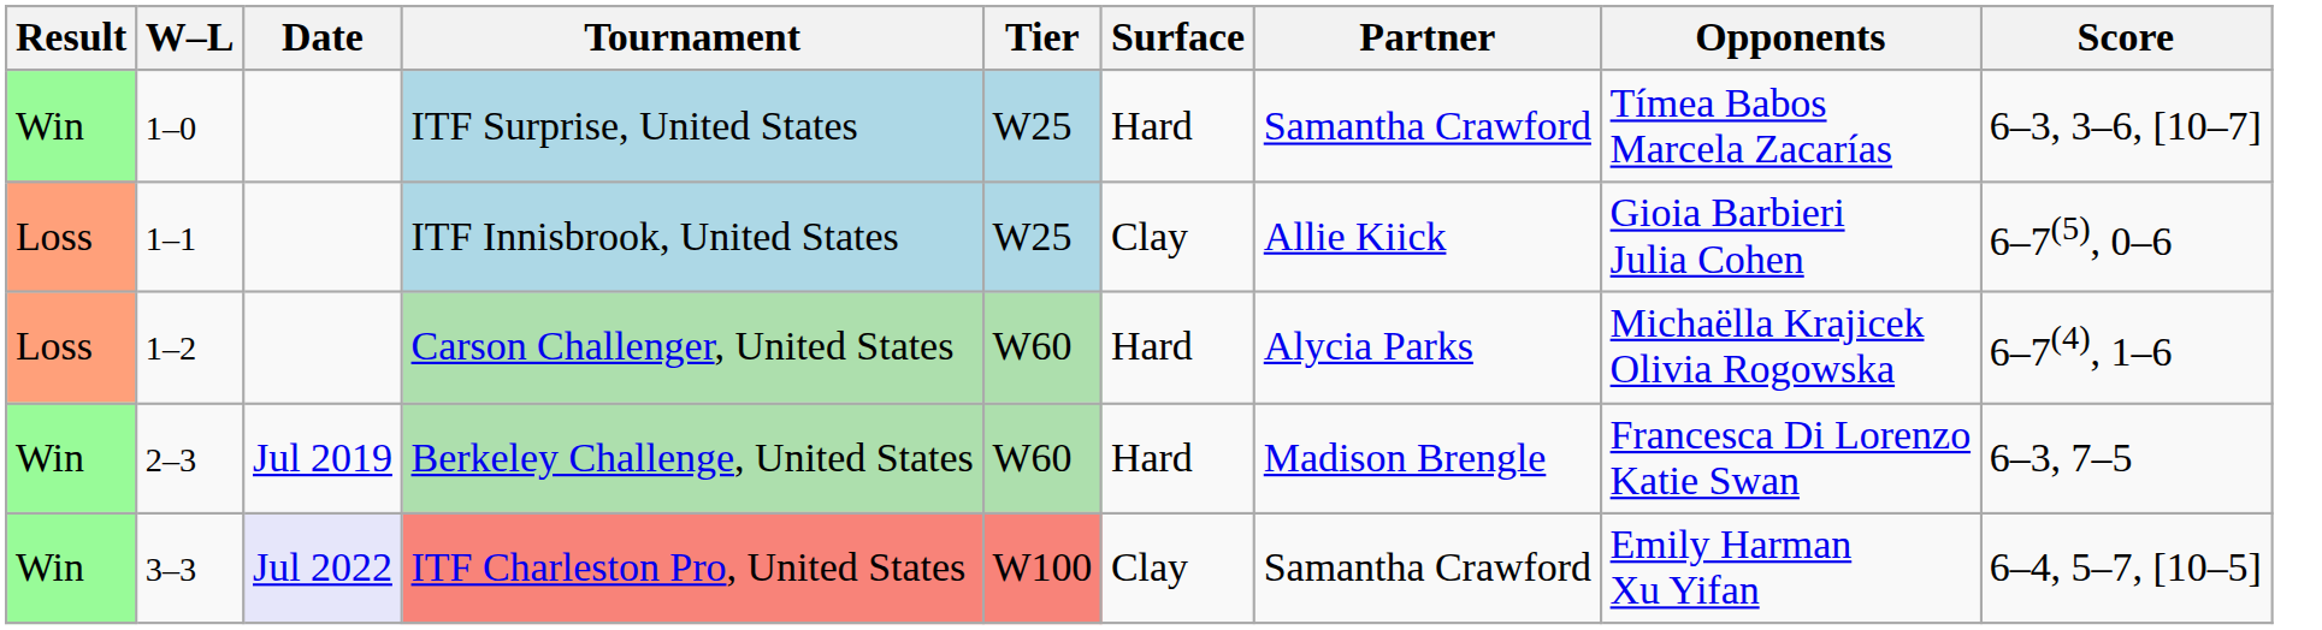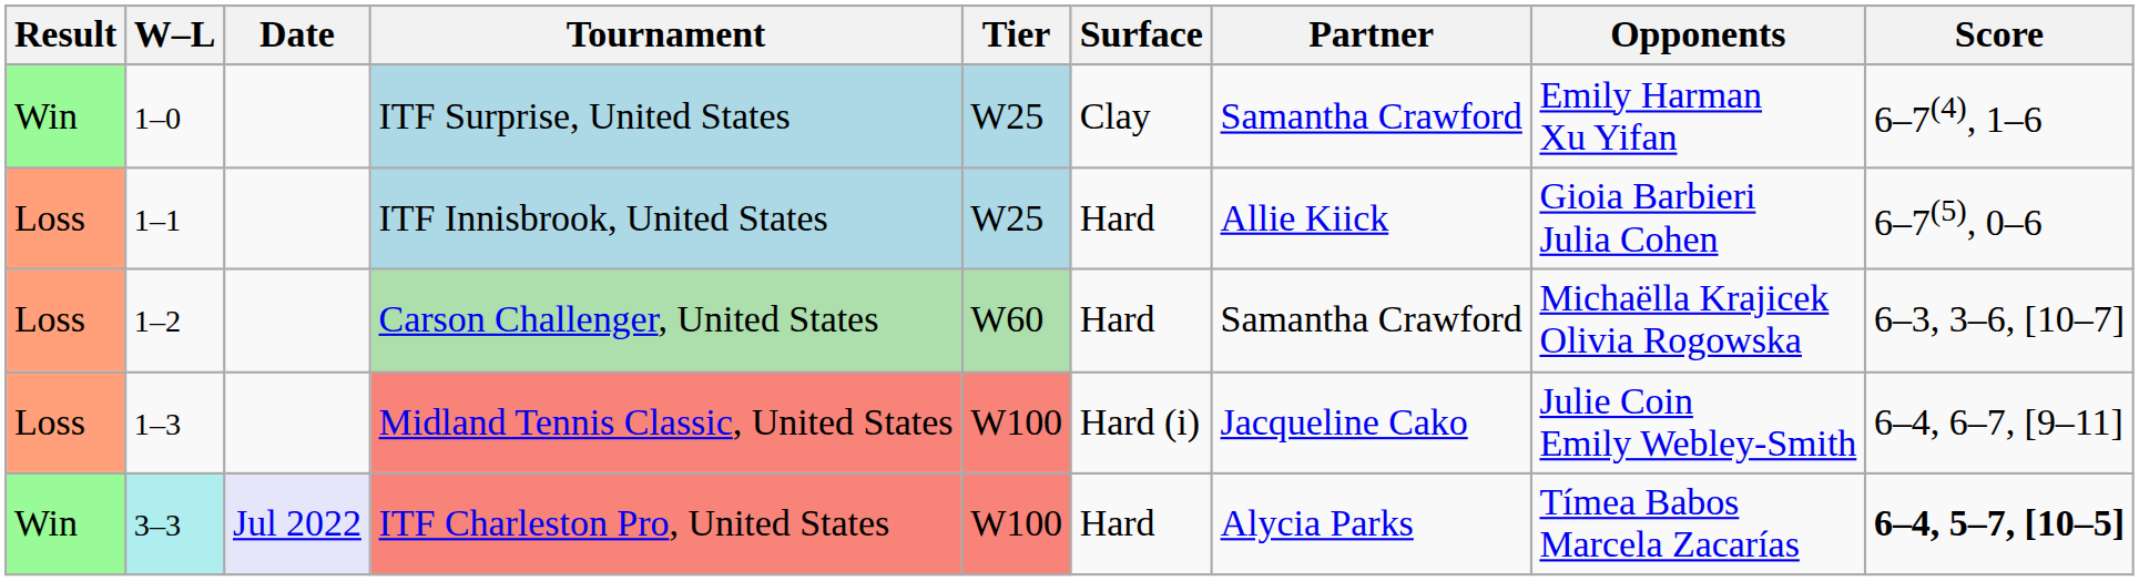ITF Surprise, United States | Surface: Hard -> Clay
ITF Surprise, United States | Opponents: Tímea Babos Marcela Zacarías -> Emily Harman Xu Yifan
ITF Surprise, United States | Score: 6–3, 3–6, [10–7] -> 6–7(4), 1–6
ITF Innisbrook, United States | Surface: Clay -> Hard
Carson Challenger, United States | Partner: Alycia Parks -> Samantha Crawford
Carson Challenger, United States | Score: 6–7(4), 1–6 -> 6–3, 3–6, [10–7]
+ row: Loss | 1–3 | Midland Tennis Classic, United States | W100 | Hard (i) | Jacqueline Cako | Julie Coin Emily Webley-Smith | 6–4, 6–7, [9–11]
- row: Win | 2–3 | Jul 2019 | Berkeley Challenge, United States | W60 | Hard | Madison Brengle | Francesca Di Lorenzo Katie Swan | 6–3, 7–5
ITF Charleston Pro, United States | W–L: no background -> paleturquoise background
ITF Charleston Pro, United States | Surface: Clay -> Hard
ITF Charleston Pro, United States | Partner: Samantha Crawford -> Alycia Parks
ITF Charleston Pro, United States | Opponents: Emily Harman Xu Yifan -> Tímea Babos Marcela Zacarías
ITF Charleston Pro, United States | Score: normal -> bold
